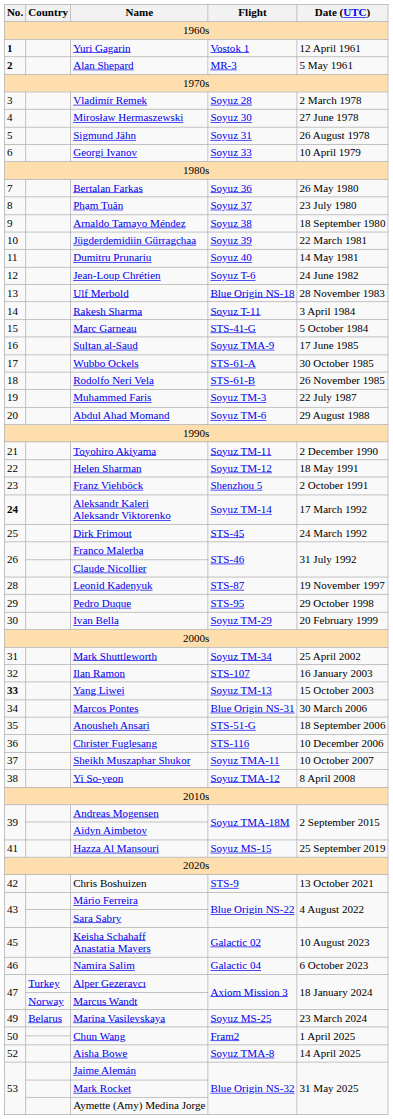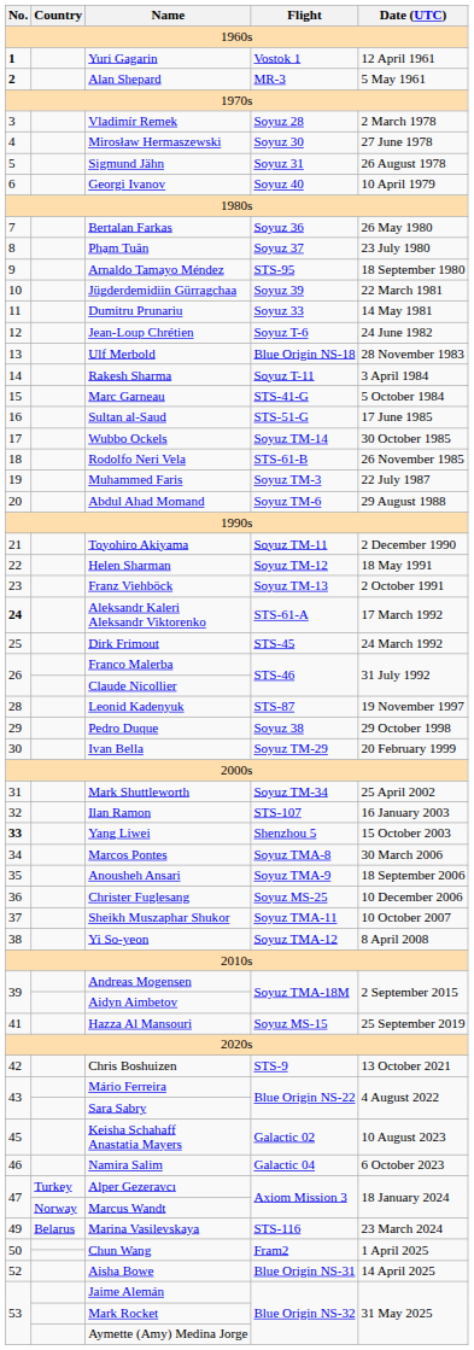Georgi Ivanov | Flight: Soyuz 33 -> Soyuz 40
Arnaldo Tamayo Méndez | Flight: Soyuz 38 -> STS-95
Dumitru Prunariu | Flight: Soyuz 40 -> Soyuz 33
Sultan al-Saud | Flight: Soyuz TMA-9 -> STS-51-G
Wubbo Ockels | Flight: STS-61-A -> Soyuz TM-14
Franz Viehböck | Flight: Shenzhou 5 -> Soyuz TM-13
Aleksandr Kaleri Aleksandr Viktorenko | Flight: Soyuz TM-14 -> STS-61-A
Pedro Duque | Flight: STS-95 -> Soyuz 38
Yang Liwei | Flight: Soyuz TM-13 -> Shenzhou 5
Marcos Pontes | Flight: Blue Origin NS-31 -> Soyuz TMA-8
Anousheh Ansari | Flight: STS-51-G -> Soyuz TMA-9
Christer Fuglesang | Flight: STS-116 -> Soyuz MS-25
Marina Vasilevskaya | Flight: Soyuz MS-25 -> STS-116
Aisha Bowe | Flight: Soyuz TMA-8 -> Blue Origin NS-31
